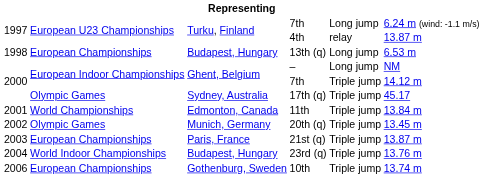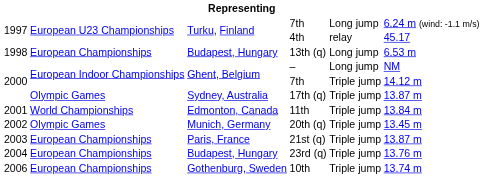4th | column 6: 13.87 m -> 45.17
17th (q) | column 6: 45.17 -> 13.87 m
23rd (q) | column 2: World Indoor Championships -> European Championships
